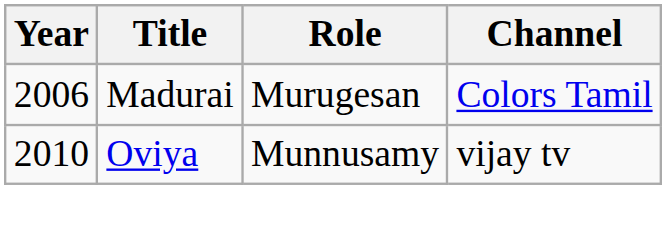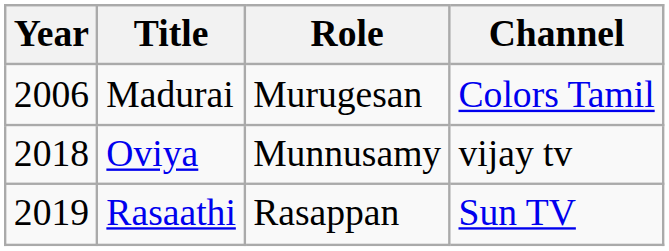Oviya | Year: 2010 -> 2018
+ row: 2019 | Rasaathi | Rasappan | Sun TV
